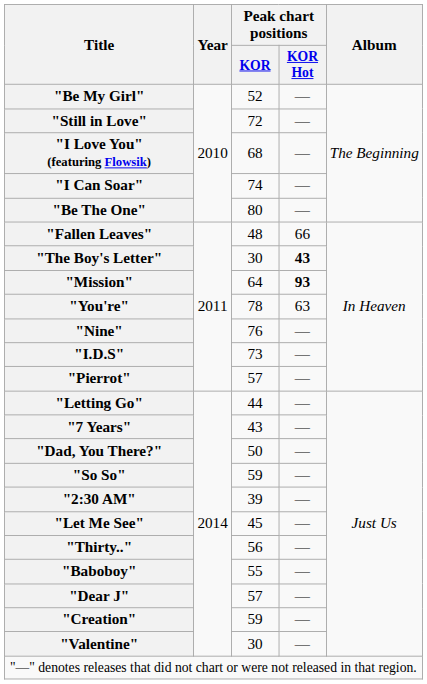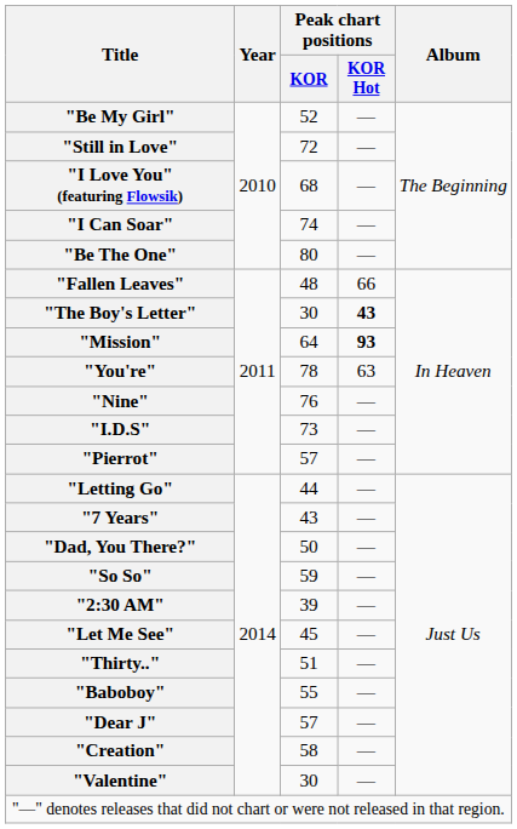"Thirty.." | Peak chart positions / KOR: 56 -> 51
"Creation" | Peak chart positions / KOR: 59 -> 58
